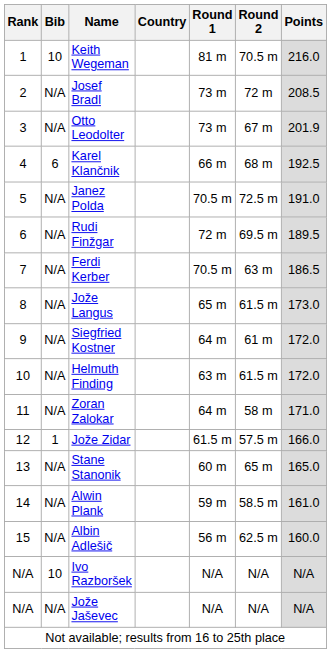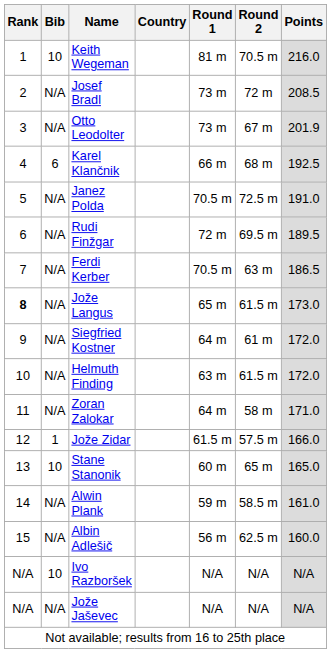Jože Langus | Rank: normal -> bold
Stane Stanonik | Bib: N/A -> 10
